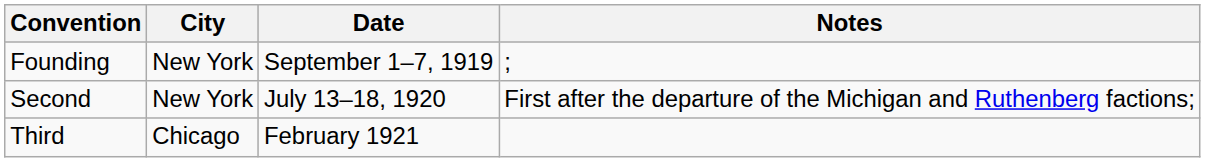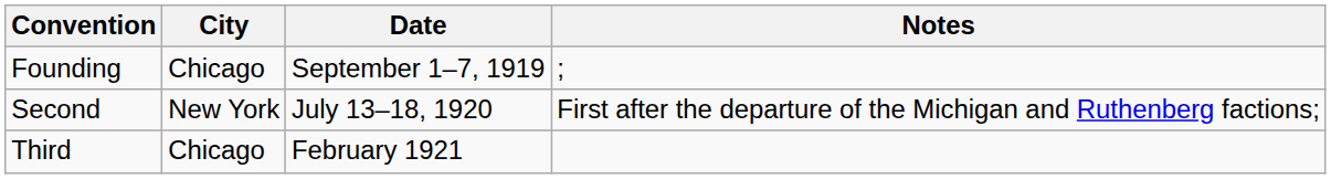Founding | City: New York -> Chicago
